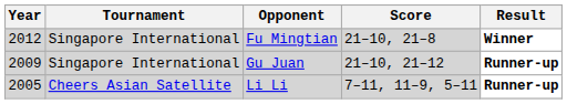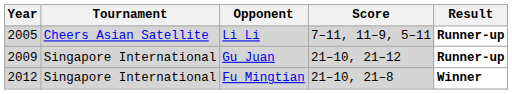rows swapped: Li Li <-> Fu Mingtian
